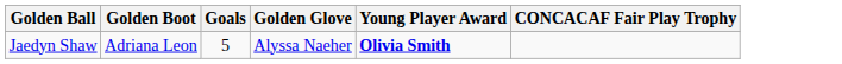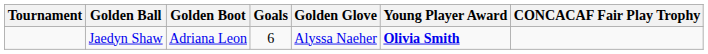+ column: Tournament
Jaedyn Shaw | Goals: 5 -> 6
